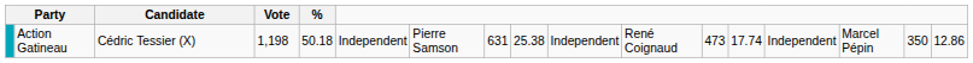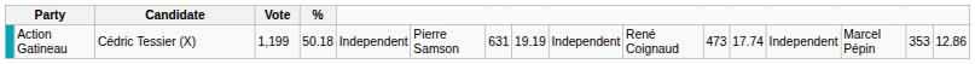Action Gatineau | Vote: 1,198 -> 1,199
Action Gatineau | column 9: 25.38 -> 19.19
Action Gatineau | column 16: 350 -> 353
